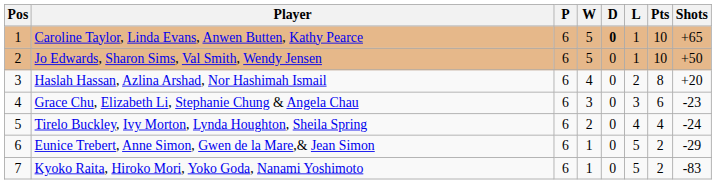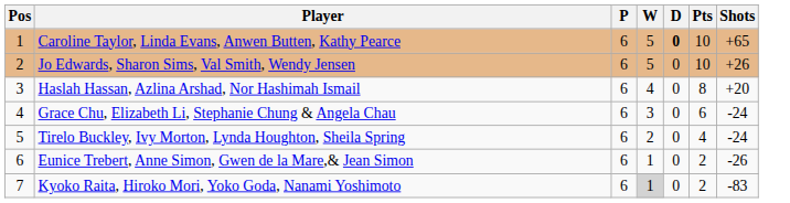- column: L | 1 | 1 | 2 | 3 | 4 | 5 | 5
Jo Edwards, Sharon Sims, Val Smith, Wendy Jensen | Shots: +50 -> +26
Grace Chu, Elizabeth Li, Stephanie Chung & Angela Chau | Shots: -23 -> -24
Eunice Trebert, Anne Simon, Gwen de la Mare,& Jean Simon | Shots: -29 -> -26
Kyoko Raita, Hiroko Mori, Yoko Goda, Nanami Yoshimoto | W: no background -> lightgrey background
